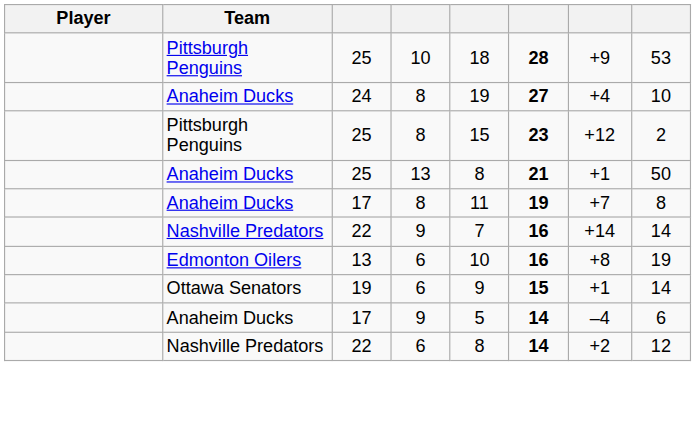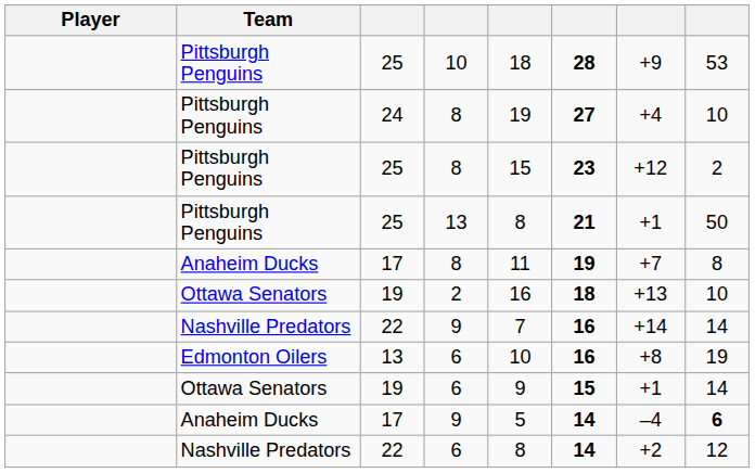24 | Team: Anaheim Ducks -> Pittsburgh Penguins
25 / 13 | Team: Anaheim Ducks -> Pittsburgh Penguins
+ row: Ottawa Senators | 19 | 2 | 16 | 18 | +13 | 10
17 / 9 | column 8: normal -> bold
